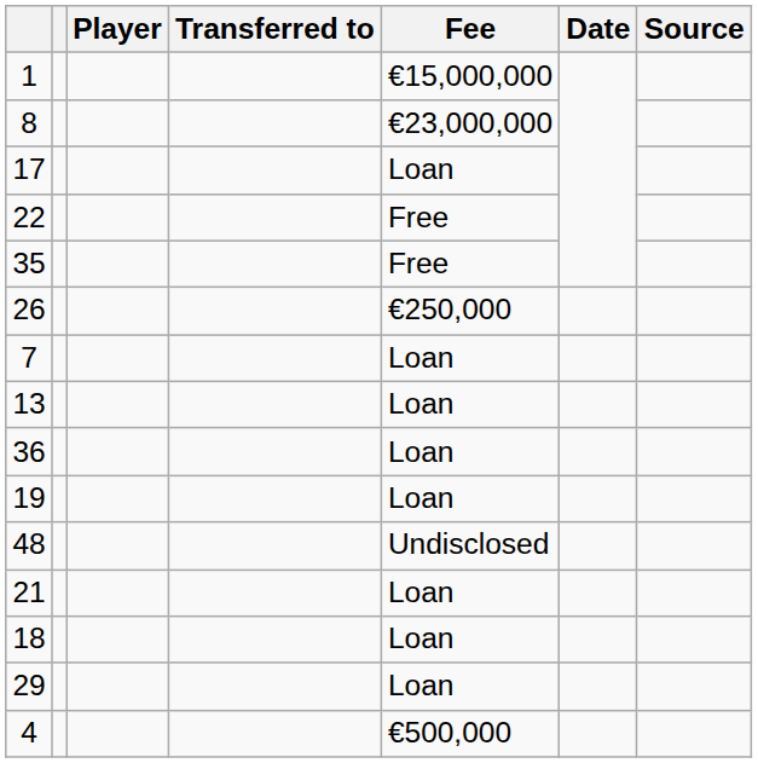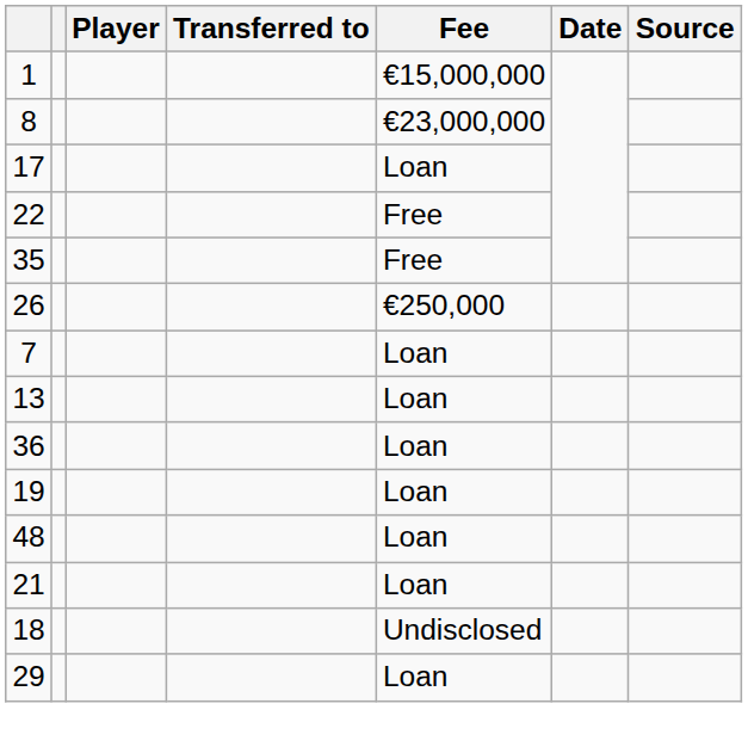48 | Fee: Undisclosed -> Loan
18 | Fee: Loan -> Undisclosed
- row: 4 | €500,000
